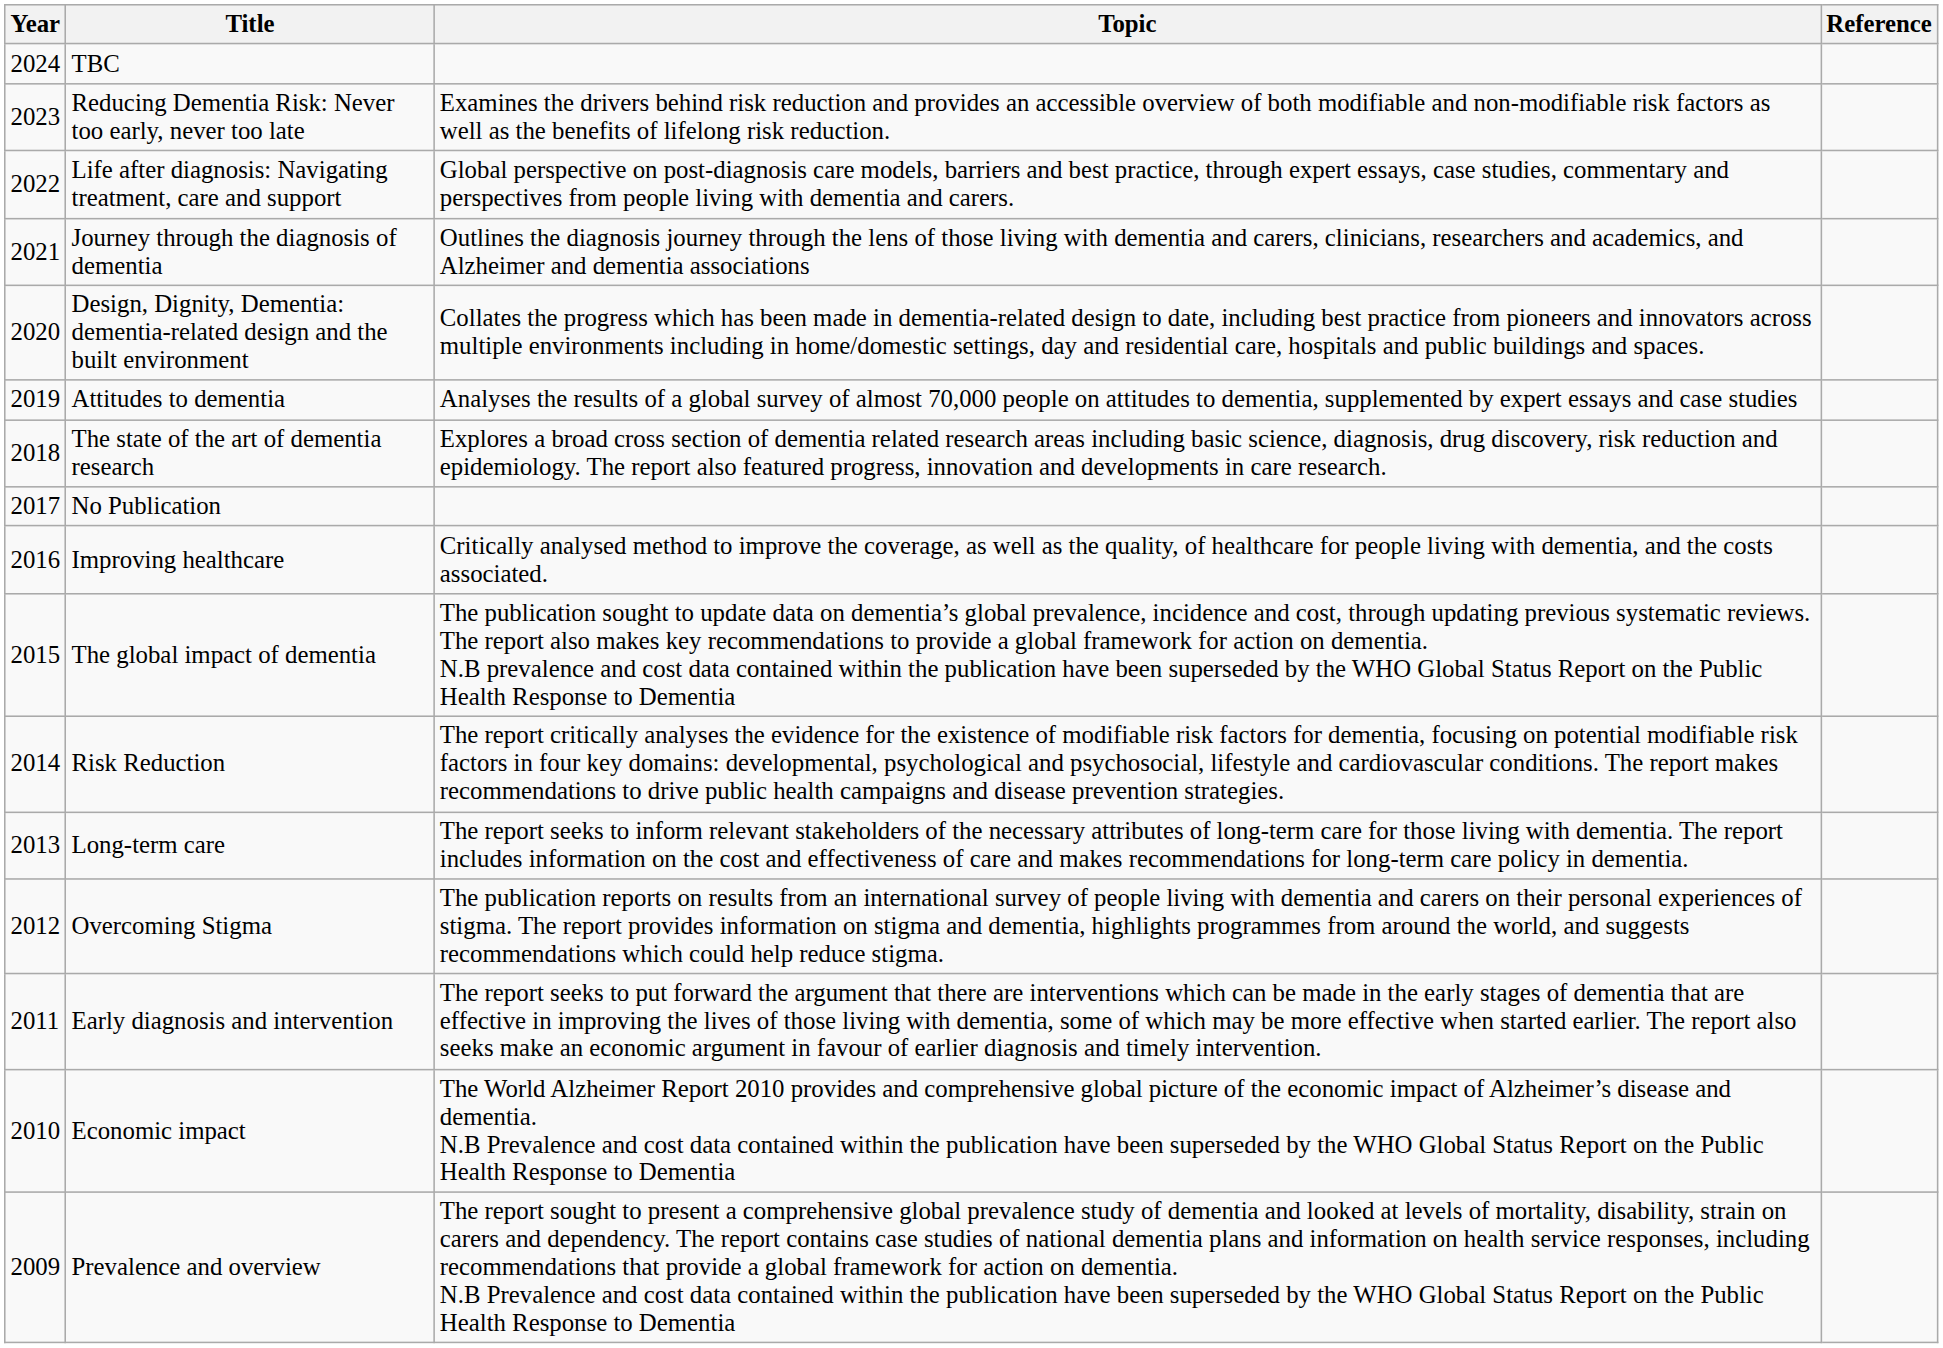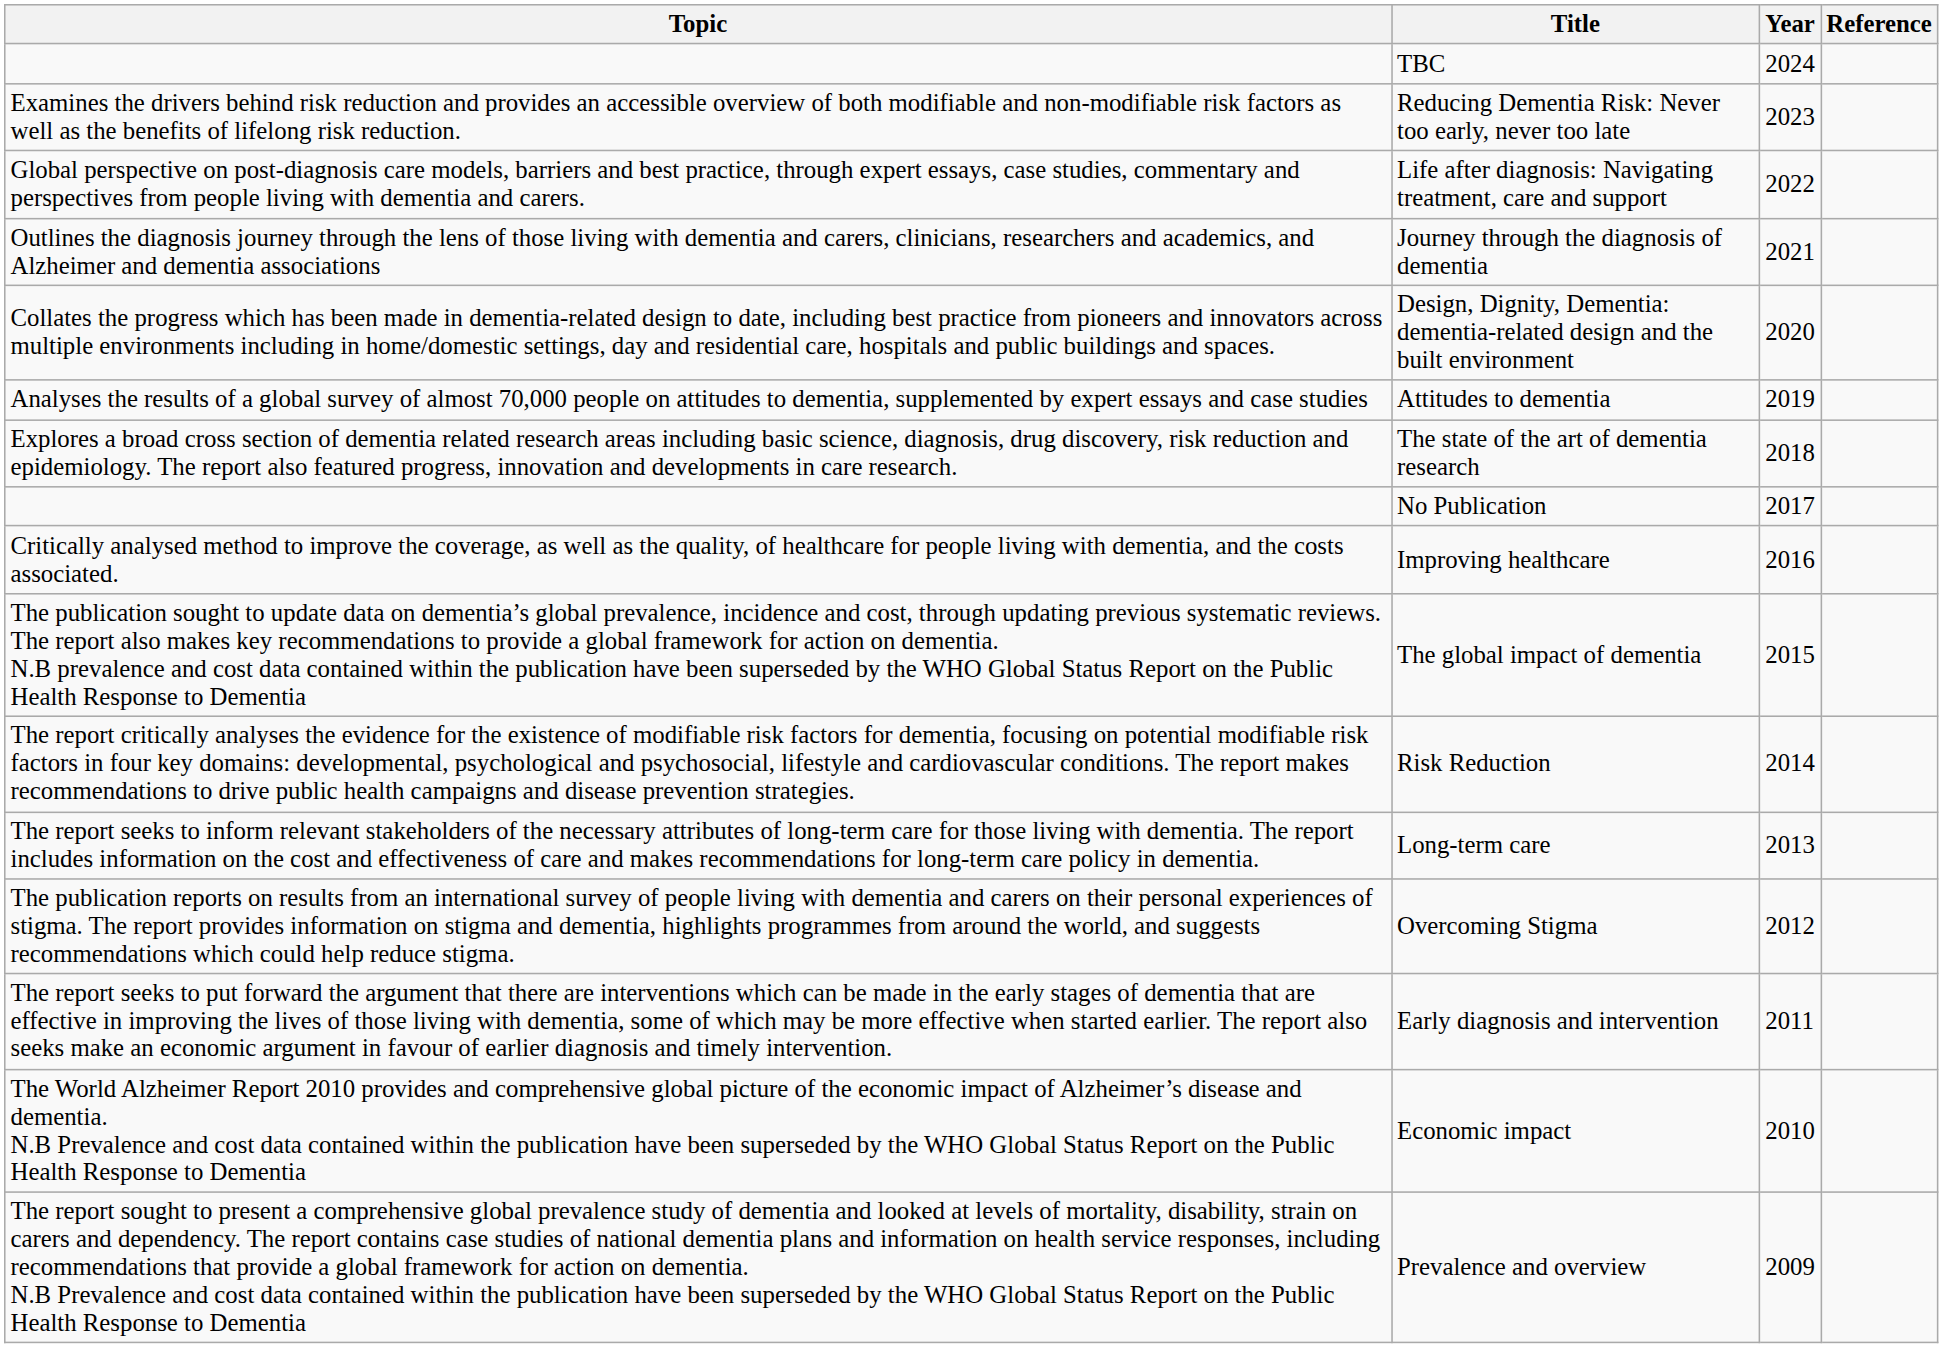columns swapped: Year <-> Topic
